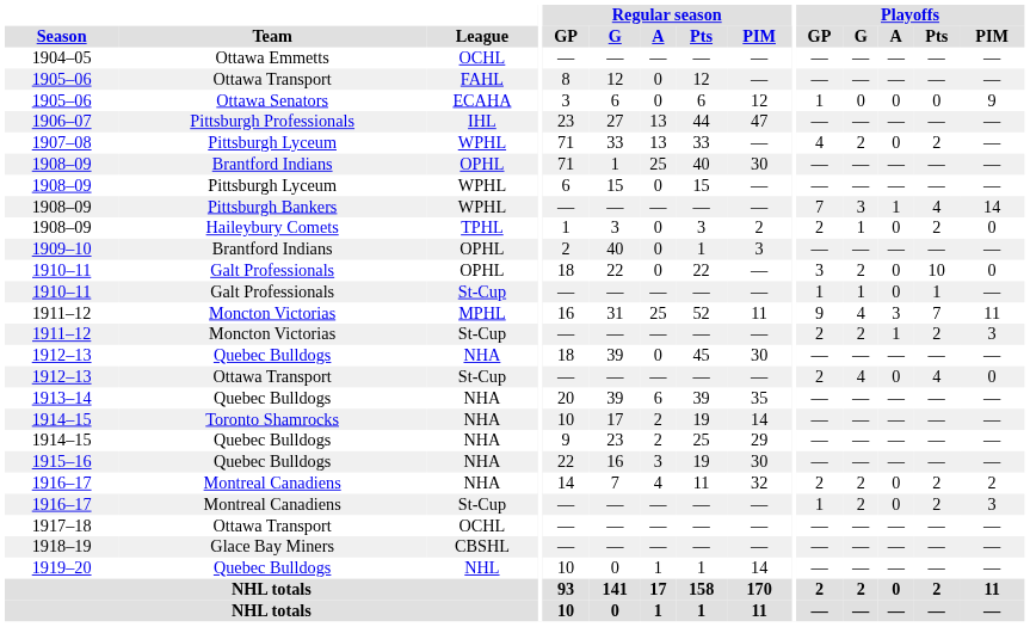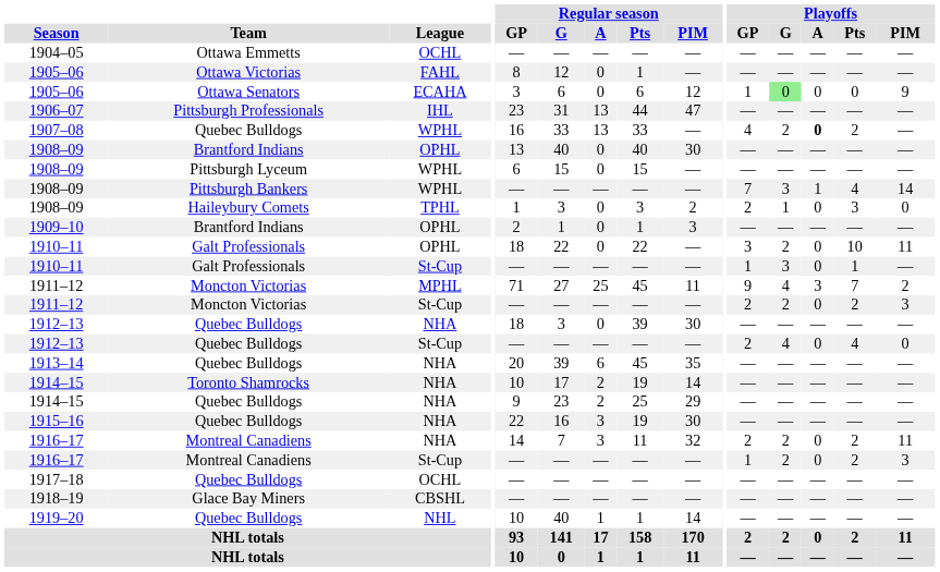1905–06 / FAHL | Team: Ottawa Transport -> Ottawa Victorias
1905–06 / FAHL | Regular season / Pts: 12 -> 1
1905–06 / ECAHA | Playoffs / G: no background -> lightgreen background
1906–07 | Regular season / G: 27 -> 31
1907–08 | Team: Pittsburgh Lyceum -> Quebec Bulldogs
1907–08 | Regular season / GP: 71 -> 16
1907–08 | Playoffs / A: normal -> bold
1908–09 / OPHL | Regular season / GP: 71 -> 13
1908–09 / OPHL | Regular season / G: 1 -> 40
1908–09 / OPHL | Regular season / A: 25 -> 0
1908–09 / TPHL | Playoffs / Pts: 2 -> 3
1909–10 | Regular season / G: 40 -> 1
1910–11 / OPHL | Playoffs / PIM: 0 -> 11
1910–11 / St-Cup | Playoffs / G: 1 -> 3
1911–12 / MPHL | Regular season / GP: 16 -> 71
1911–12 / MPHL | Regular season / G: 31 -> 27
1911–12 / MPHL | Regular season / Pts: 52 -> 45
1911–12 / MPHL | Playoffs / PIM: 11 -> 2
1911–12 / St-Cup | Playoffs / A: 1 -> 0
1912–13 / NHA | Regular season / G: 39 -> 3
1912–13 / NHA | Regular season / Pts: 45 -> 39
1912–13 / St-Cup | Team: Ottawa Transport -> Quebec Bulldogs
1913–14 | Regular season / Pts: 39 -> 45
1916–17 / NHA | Regular season / A: 4 -> 3
1916–17 / NHA | Playoffs / PIM: 2 -> 11
1917–18 | Team: Ottawa Transport -> Quebec Bulldogs
1919–20 | Regular season / G: 0 -> 40
